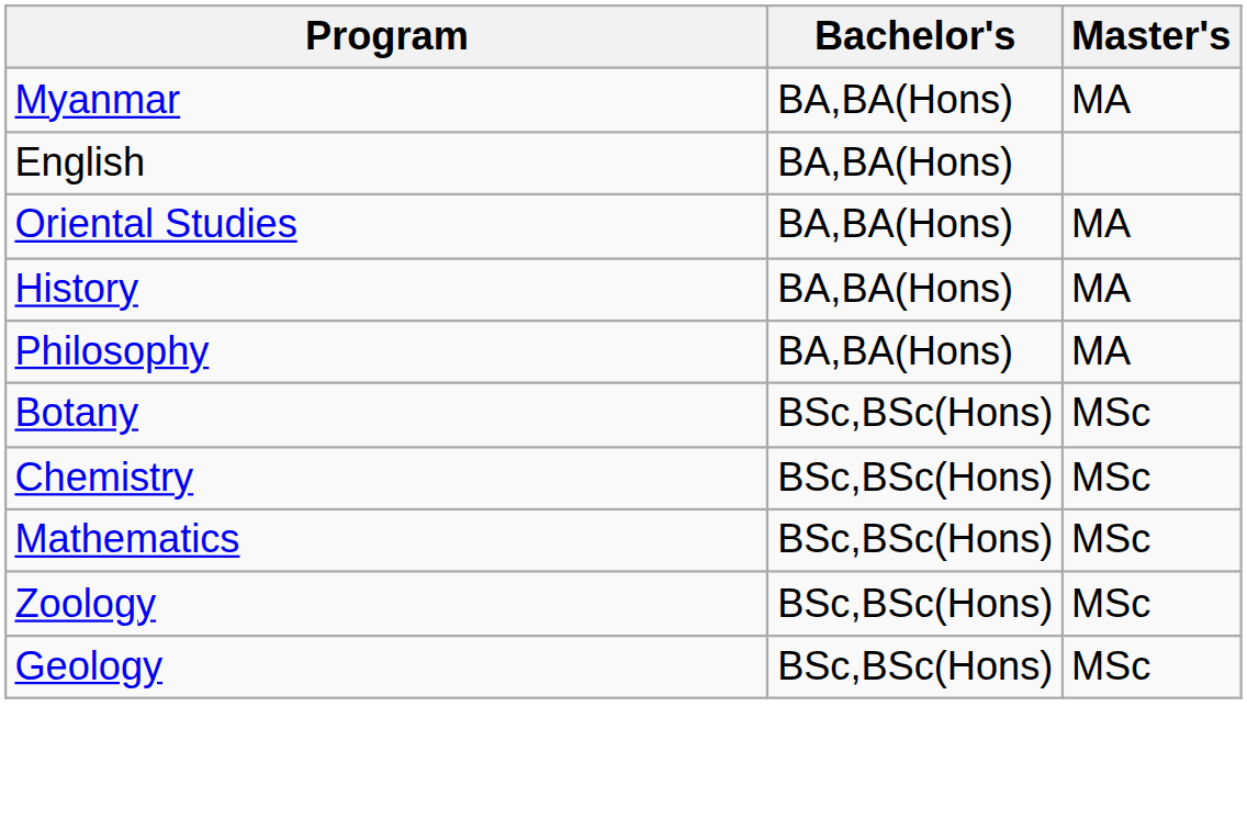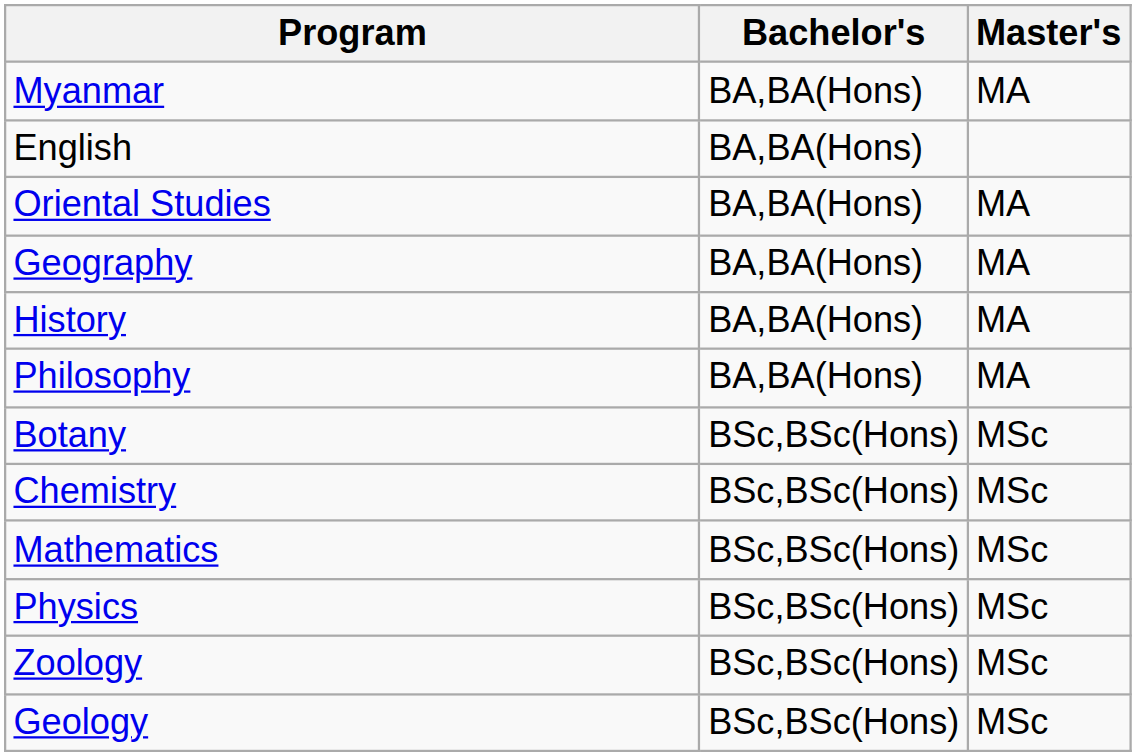+ row: Geography | BA,BA(Hons) | MA
+ row: Physics | BSc,BSc(Hons) | MSc
